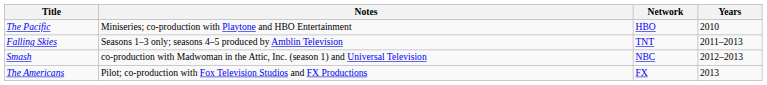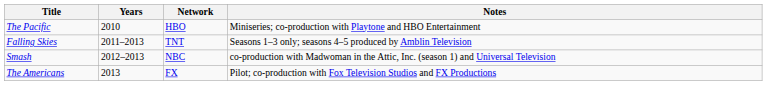columns swapped: Years <-> Notes
